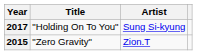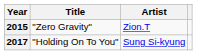rows swapped: 2015 <-> 2017
